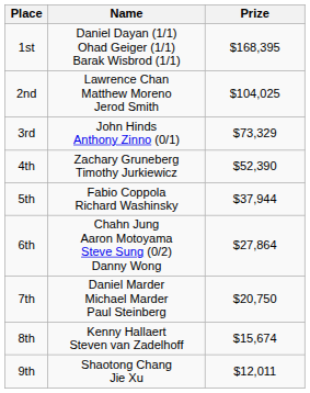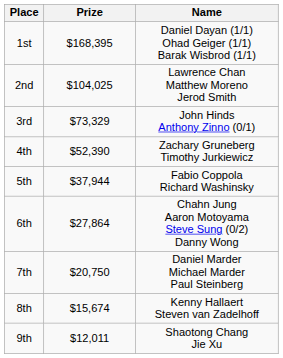columns swapped: Name <-> Prize
